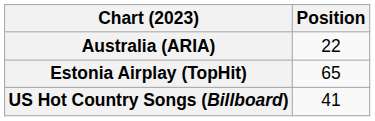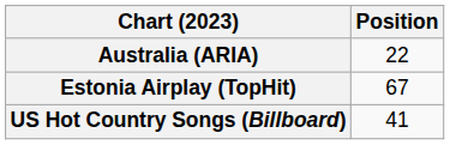Estonia Airplay (TopHit) | Position: 65 -> 67
